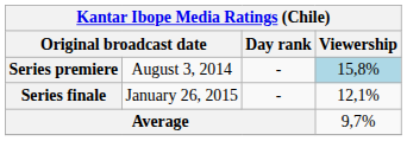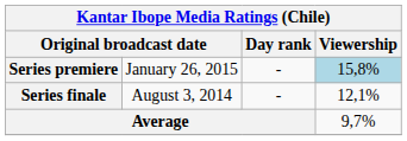Series premiere | column 2: August 3, 2014 -> January 26, 2015
Series finale | column 2: January 26, 2015 -> August 3, 2014
